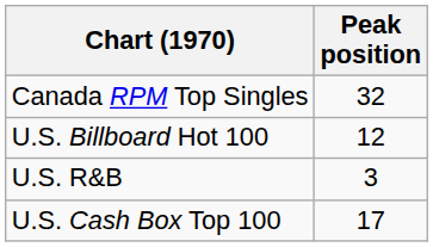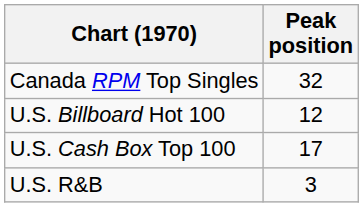rows swapped: U.S. R&B <-> U.S. Cash Box Top 100
